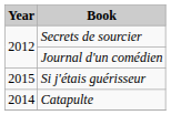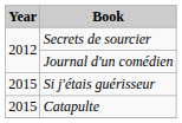Catapulte | Year: 2014 -> 2015
